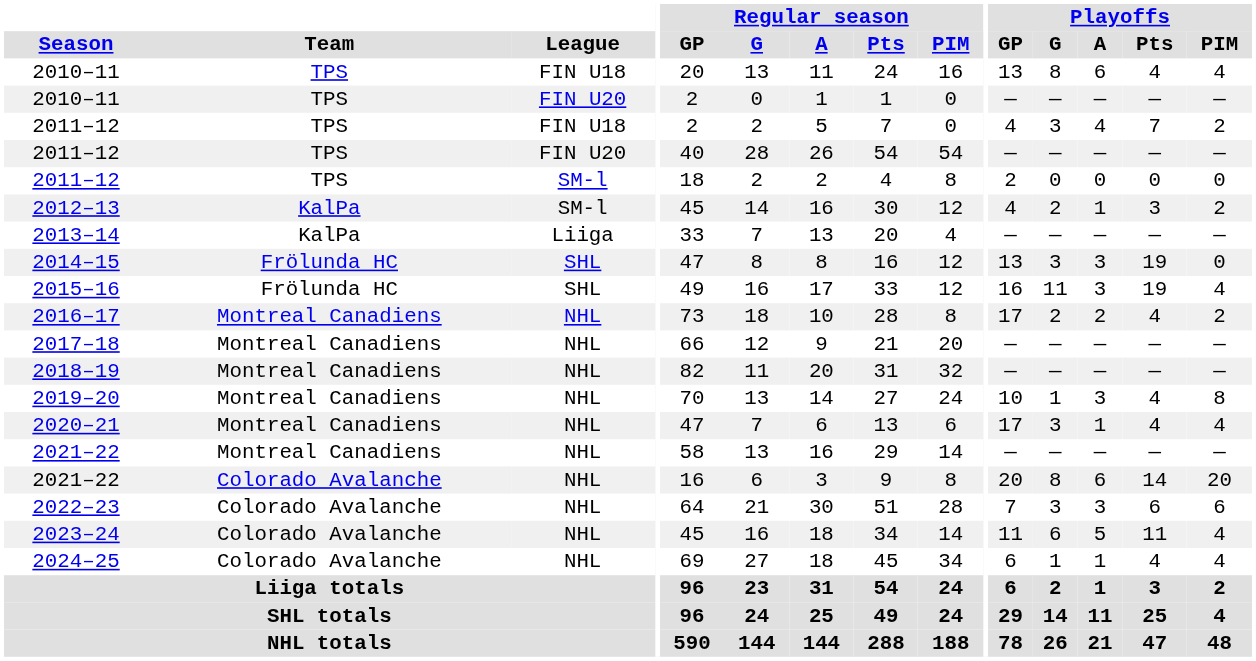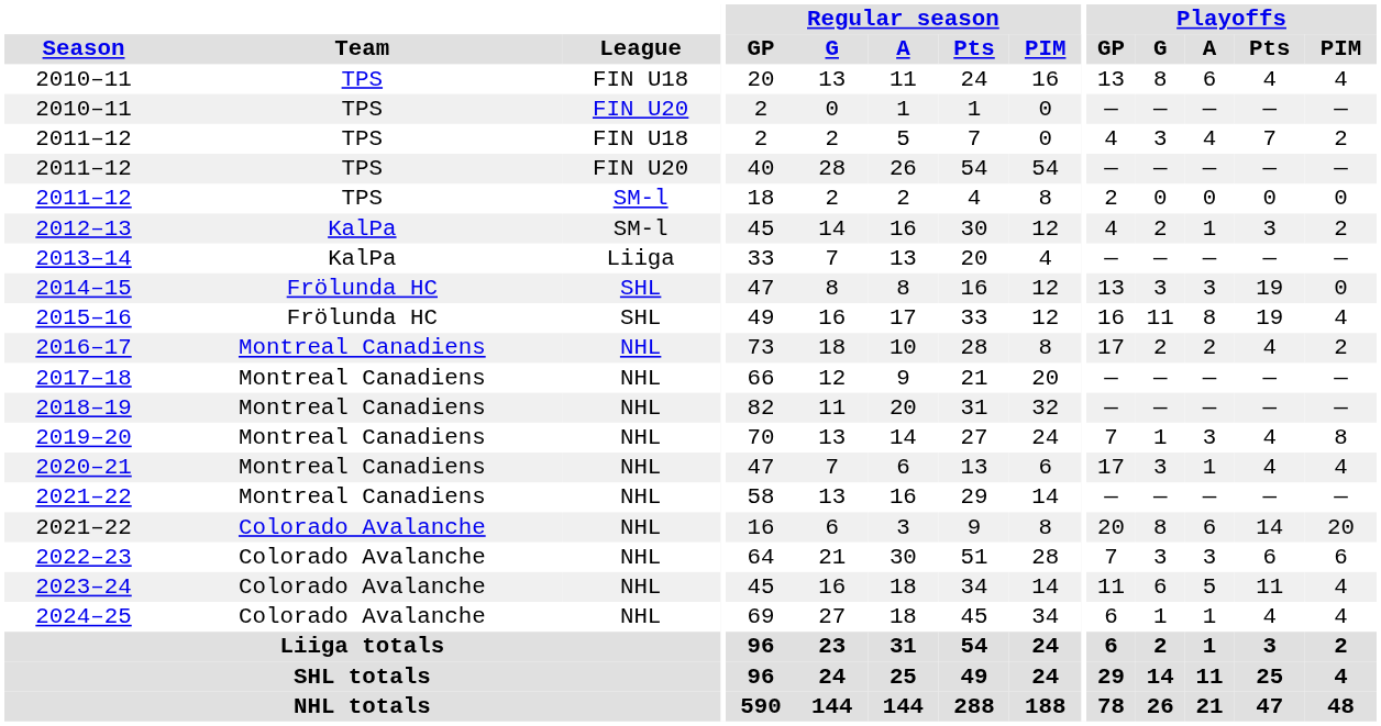2015–16 | Playoffs / A: 3 -> 8
2019–20 | Playoffs / GP: 10 -> 7
